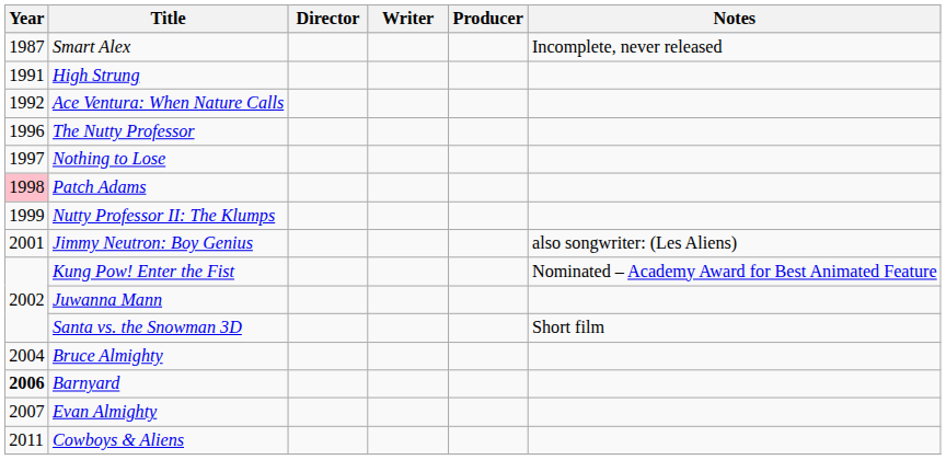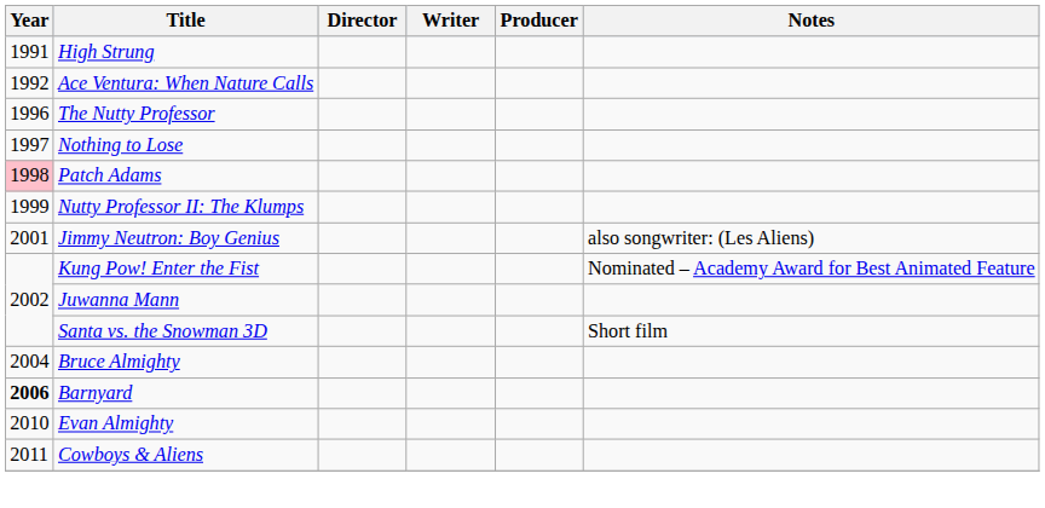- row: 1987 | Smart Alex | Incomplete, never released
Evan Almighty | Year: 2007 -> 2010
